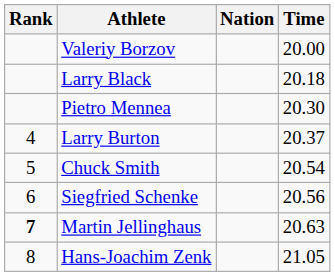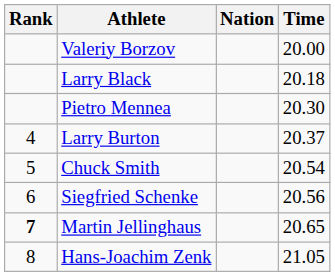Martin Jellinghaus | Time: 20.63 -> 20.65
